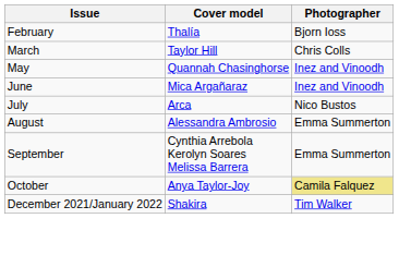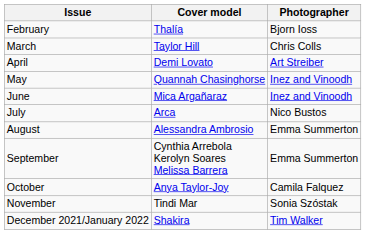+ row: April | Demi Lovato | Art Streiber
October | Photographer: khaki background -> no background
+ row: November | Tindi Mar | Sonia Szóstak
